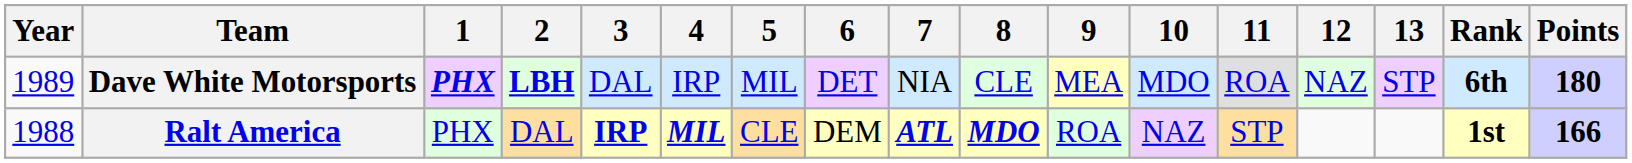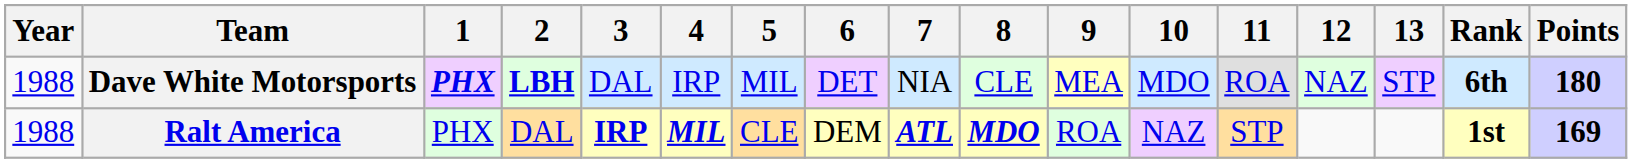Dave White Motorsports | Year: 1989 -> 1988
Ralt America | Points: 166 -> 169
